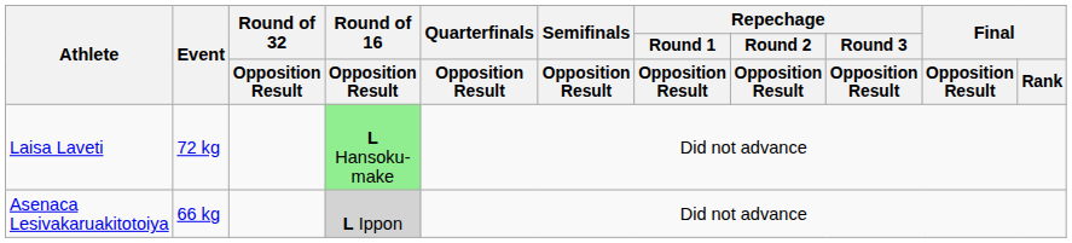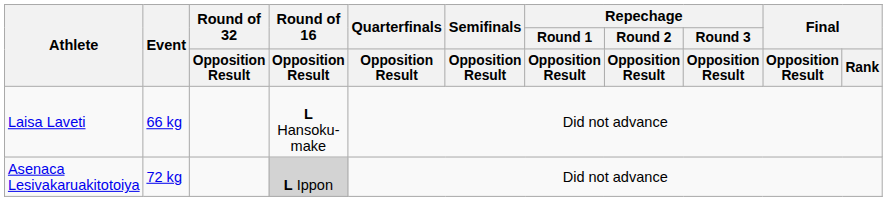Laisa Laveti | Event: 72 kg -> 66 kg
Laisa Laveti | Round of 16 / Opposition Result: lightgreen background -> no background
Asenaca Lesivakaruakitotoiya | Event: 66 kg -> 72 kg
